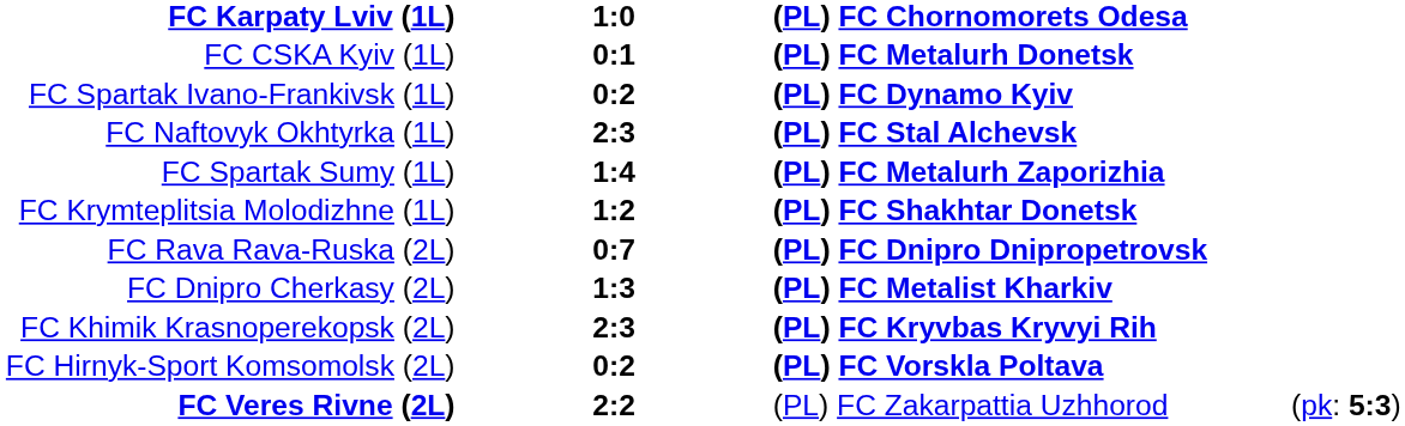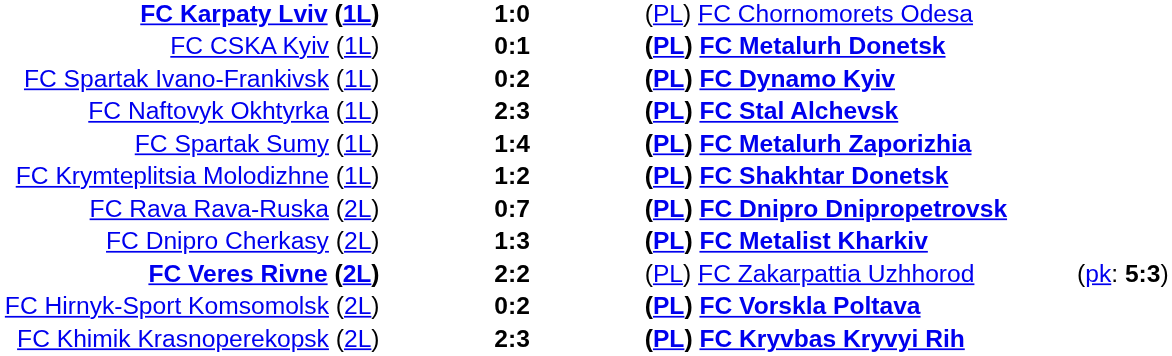FC Karpaty Lviv (1L) | column 3: bold -> normal
rows swapped: FC Veres Rivne (2L) <-> FC Khimik Krasnoperekopsk (2L)
